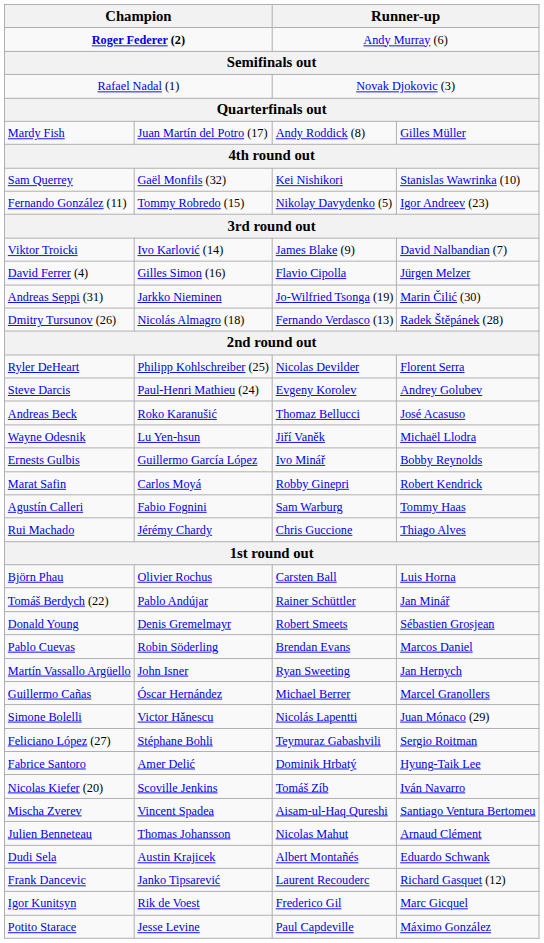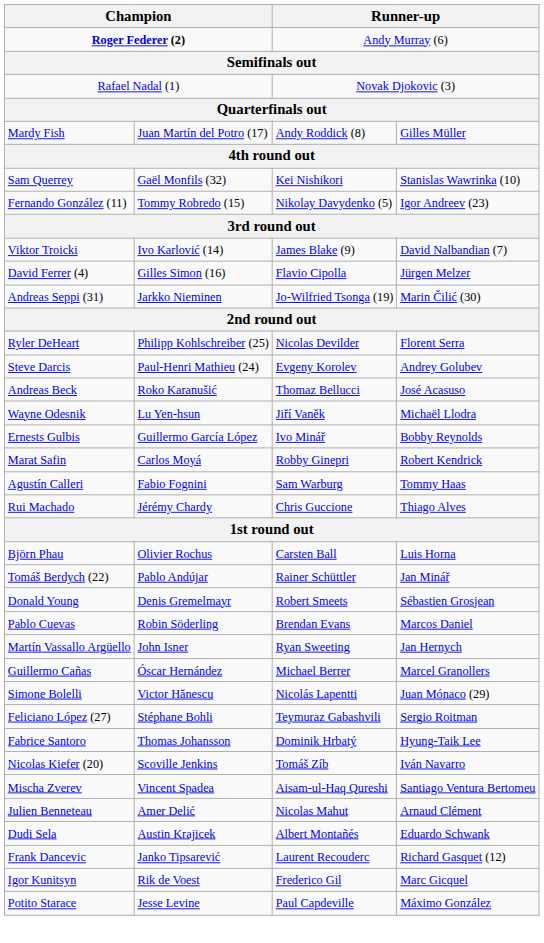- row: Dmitry Tursunov (26) | Nicolás Almagro (18) | Fernando Verdasco (13) | Radek Štěpánek (28)
Fabrice Santoro | column 2: Amer Delić -> Thomas Johansson
Julien Benneteau | column 2: Thomas Johansson -> Amer Delić
